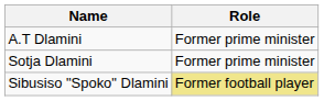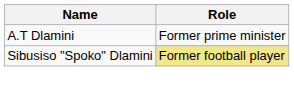- row: Sotja Dlamini | Former prime minister
